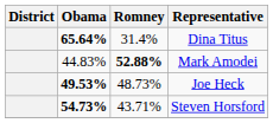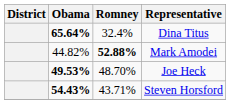Dina Titus | Romney: 31.4% -> 32.4%
Mark Amodei | Obama: 44.83% -> 44.82%
Joe Heck | Romney: 48.73% -> 48.70%
Steven Horsford | Obama: 54.73% -> 54.43%
